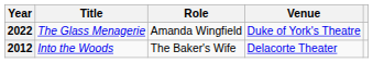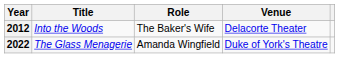rows swapped: 2012 <-> 2022
